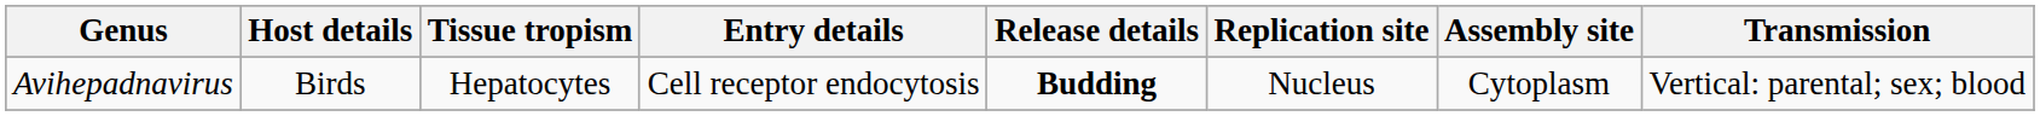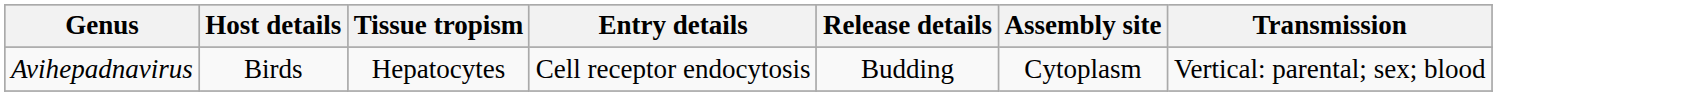- column: Replication site | Nucleus
Avihepadnavirus | Release details: bold -> normal
